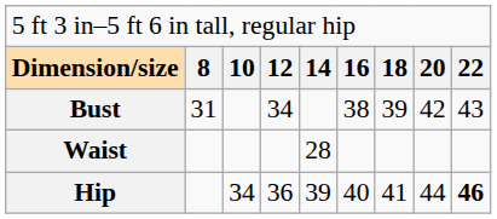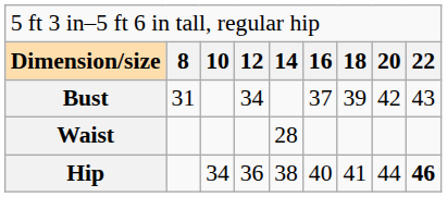Bust | column 6: 38 -> 37
Hip | column 5: 39 -> 38
